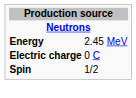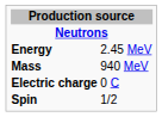+ row: Mass | 940 MeV
